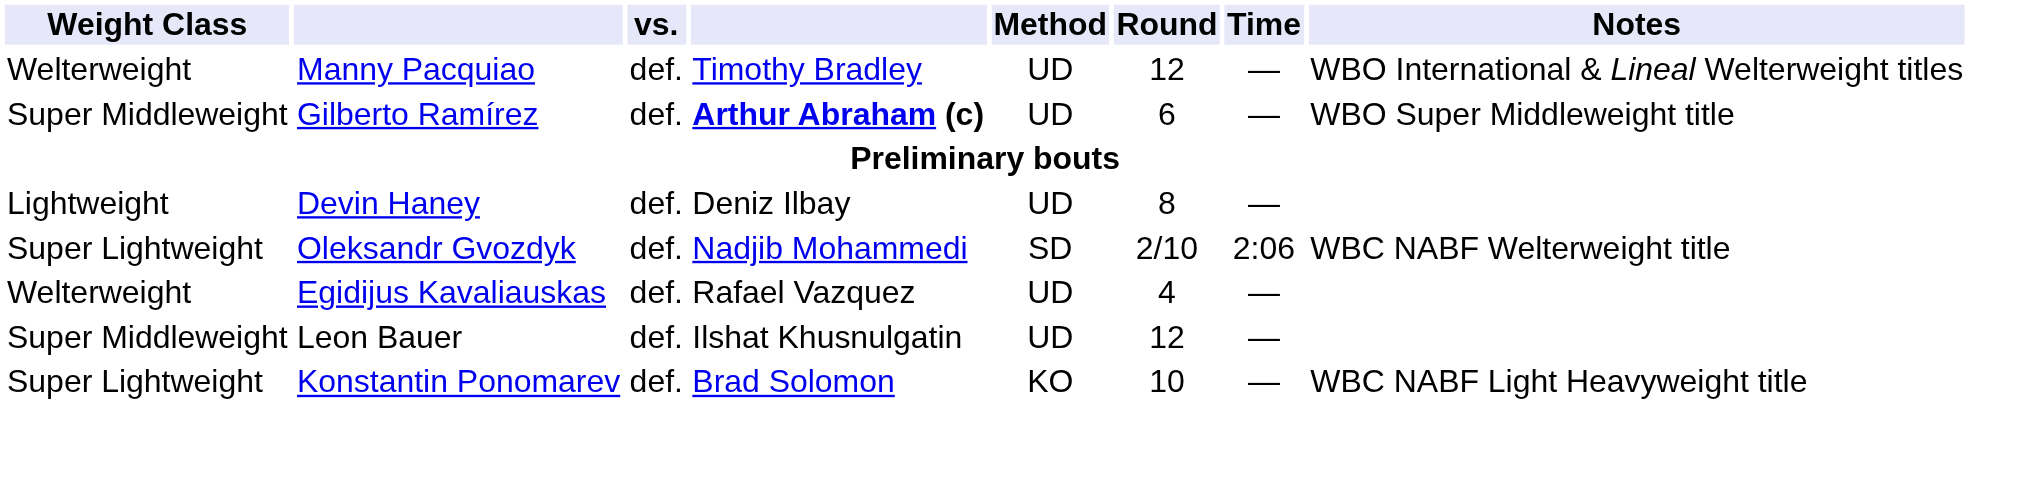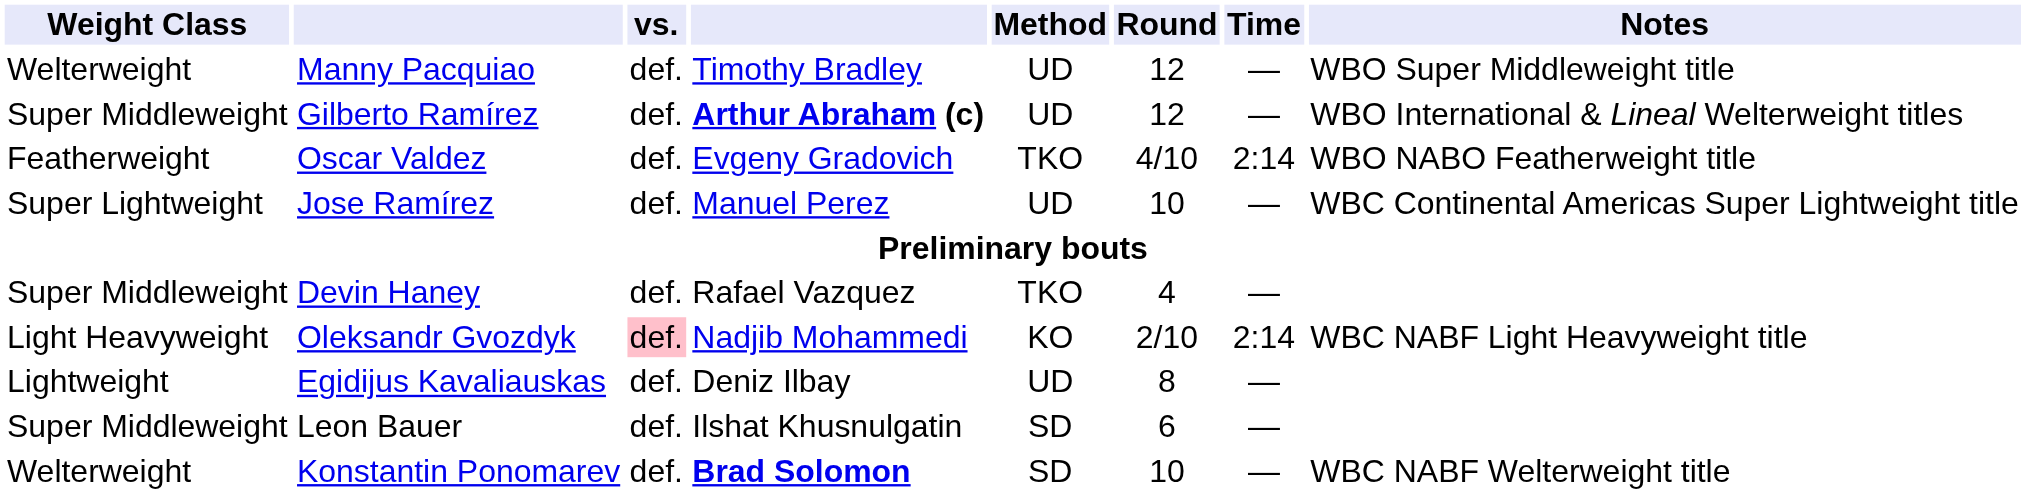Manny Pacquiao | Notes: WBO International & Lineal Welterweight titles -> WBO Super Middleweight title
Gilberto Ramírez | Round: 6 -> 12
Gilberto Ramírez | Notes: WBO Super Middleweight title -> WBO International & Lineal Welterweight titles
+ row: Featherweight | Oscar Valdez | def. | Evgeny Gradovich | TKO | 4/10 | 2:14 | WBO NABO Featherweight title
+ row: Super Lightweight | Jose Ramírez | def. | Manuel Perez | UD | 10 | — | WBC Continental Americas Super Lightweight title
Devin Haney | Weight Class: Lightweight -> Super Middleweight
Devin Haney | column 4: Deniz Ilbay -> Rafael Vazquez
Devin Haney | Method: UD -> TKO
Devin Haney | Round: 8 -> 4
Oleksandr Gvozdyk | Weight Class: Super Lightweight -> Light Heavyweight
Oleksandr Gvozdyk | vs.: no background -> pink background
Oleksandr Gvozdyk | Method: SD -> KO
Oleksandr Gvozdyk | Time: 2:06 -> 2:14
Oleksandr Gvozdyk | Notes: WBC NABF Welterweight title -> WBC NABF Light Heavyweight title
Egidijus Kavaliauskas | Weight Class: Welterweight -> Lightweight
Egidijus Kavaliauskas | column 4: Rafael Vazquez -> Deniz Ilbay
Egidijus Kavaliauskas | Round: 4 -> 8
Leon Bauer | Method: UD -> SD
Leon Bauer | Round: 12 -> 6
Konstantin Ponomarev | Weight Class: Super Lightweight -> Welterweight
Konstantin Ponomarev | column 4: normal -> bold
Konstantin Ponomarev | Method: KO -> SD
Konstantin Ponomarev | Notes: WBC NABF Light Heavyweight title -> WBC NABF Welterweight title
